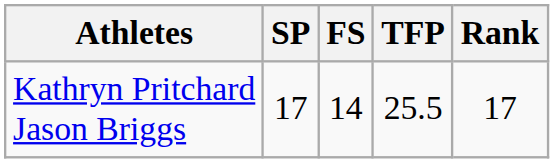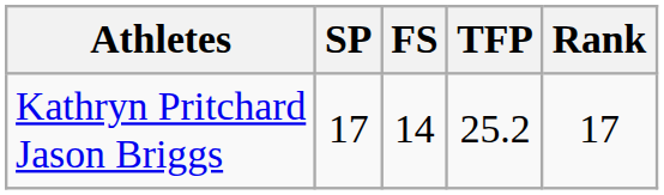Kathryn Pritchard Jason Briggs | TFP: 25.5 -> 25.2
